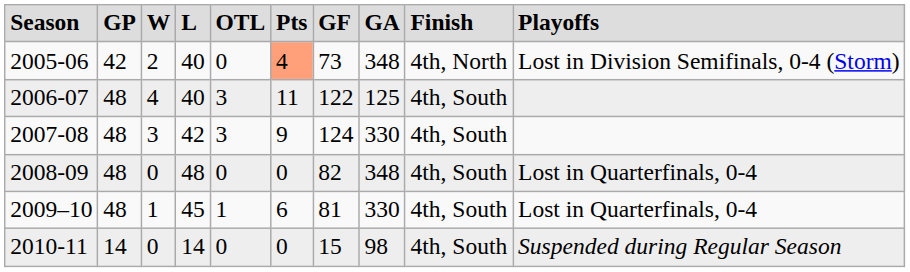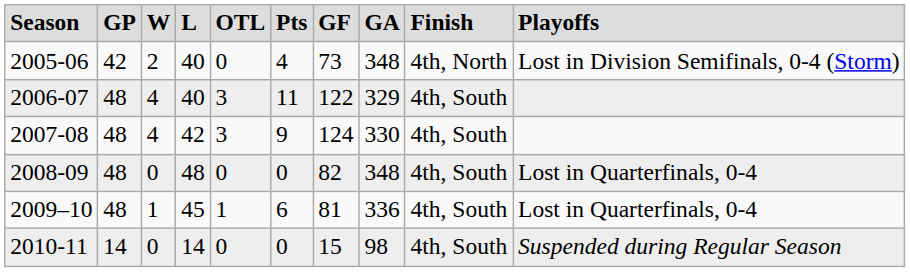2005-06 | column 6: lightsalmon background -> no background
2006-07 | column 8: 125 -> 329
2007-08 | column 3: 3 -> 4
2009–10 | column 8: 330 -> 336
